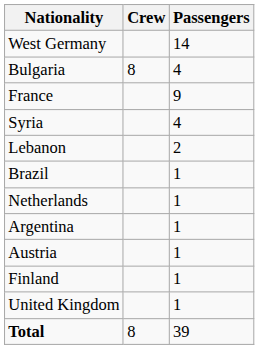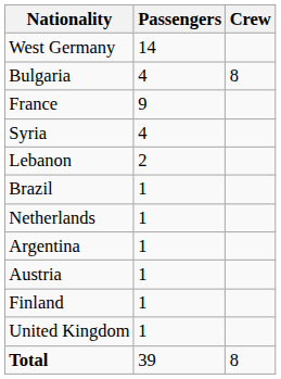columns swapped: Crew <-> Passengers
